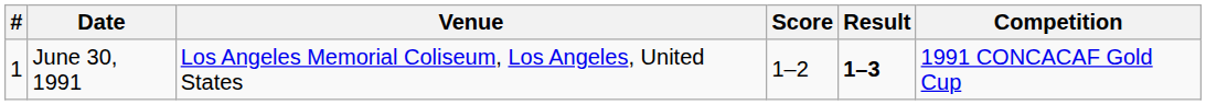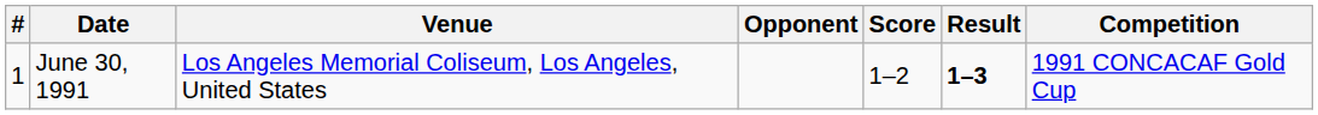+ column: Opponent
